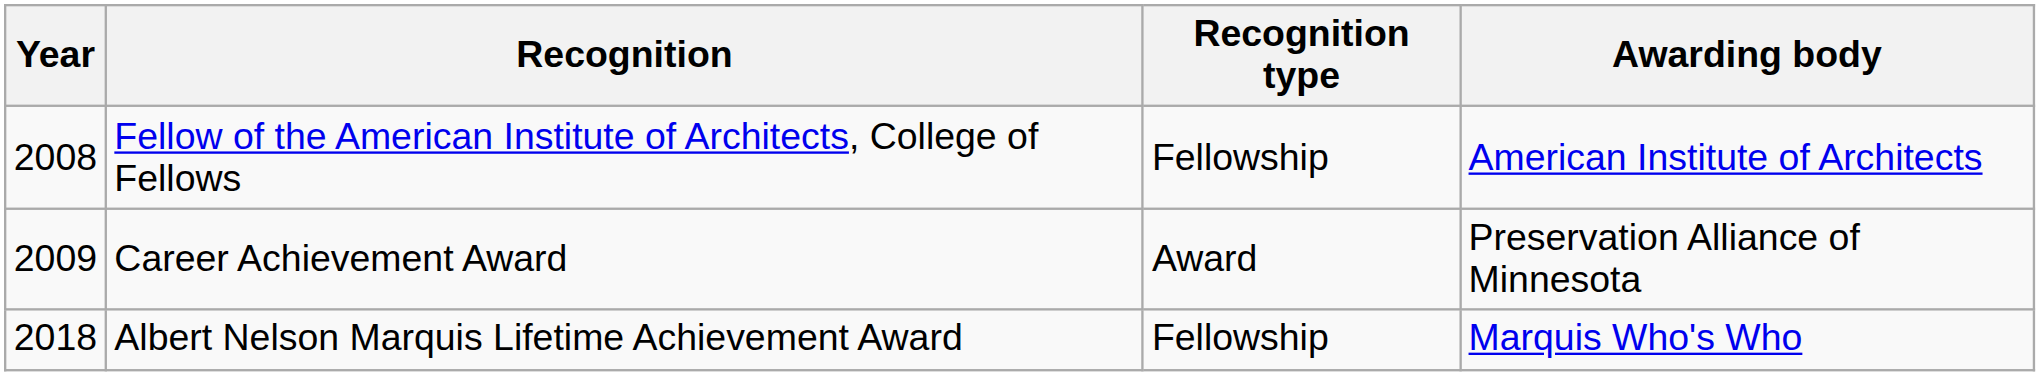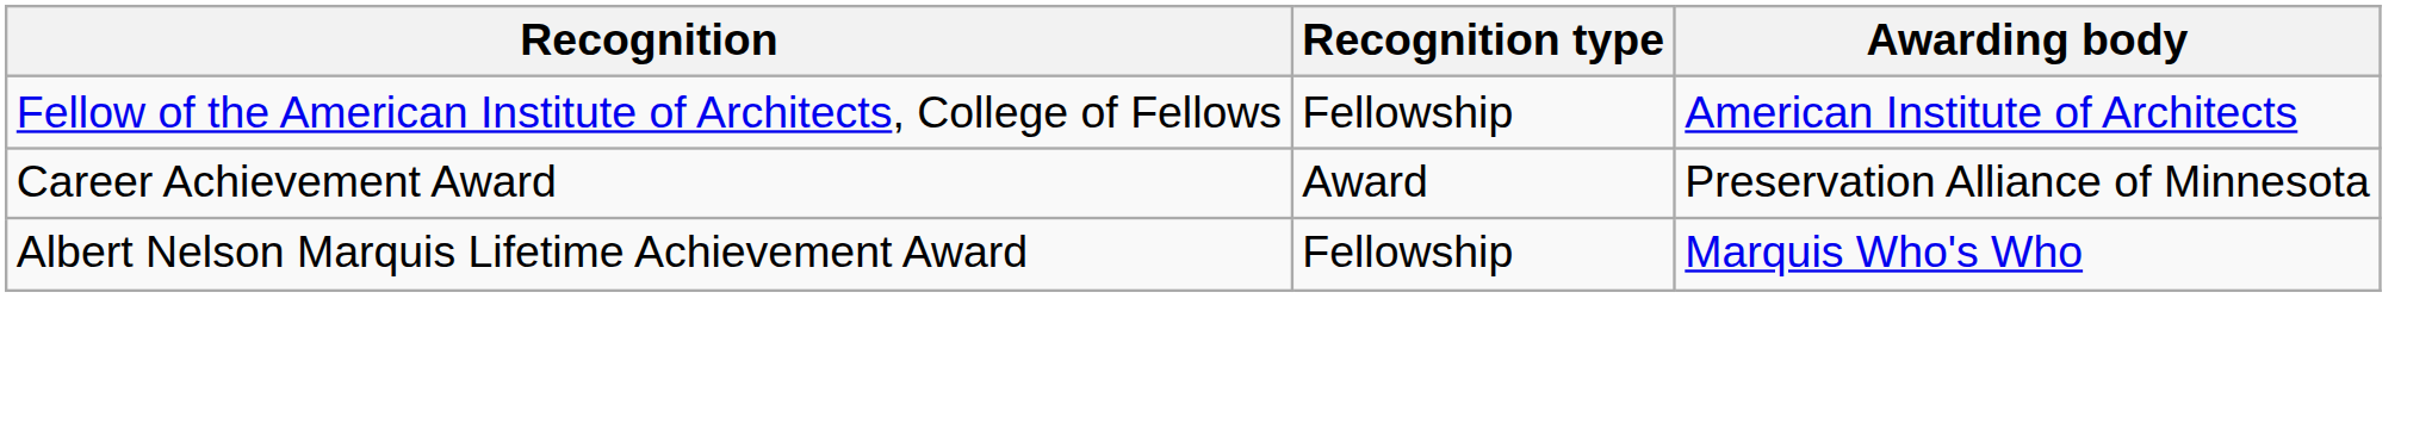- column: Year | 2008 | 2009 | 2018
